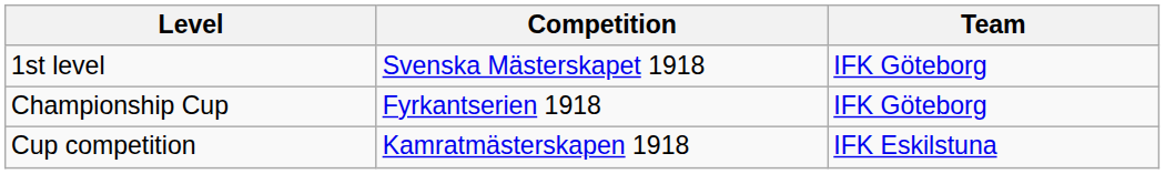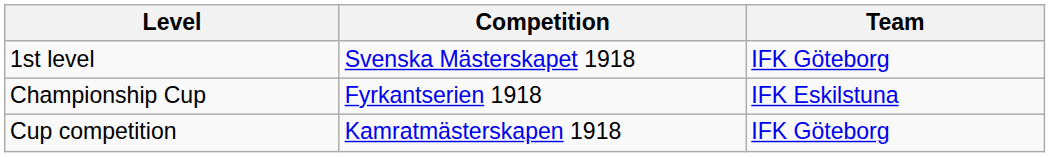Championship Cup | Team: IFK Göteborg -> IFK Eskilstuna
Cup competition | Team: IFK Eskilstuna -> IFK Göteborg
